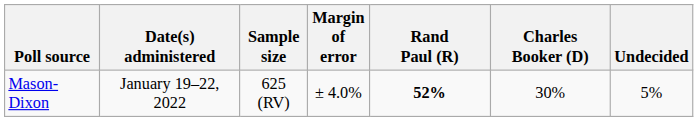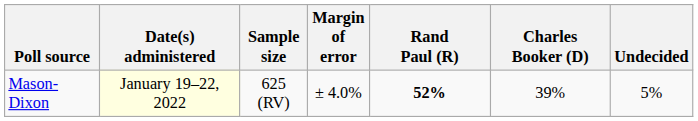Mason-Dixon | Date(s) administered: no background -> lightyellow background
Mason-Dixon | Charles Booker (D): 30% -> 39%
